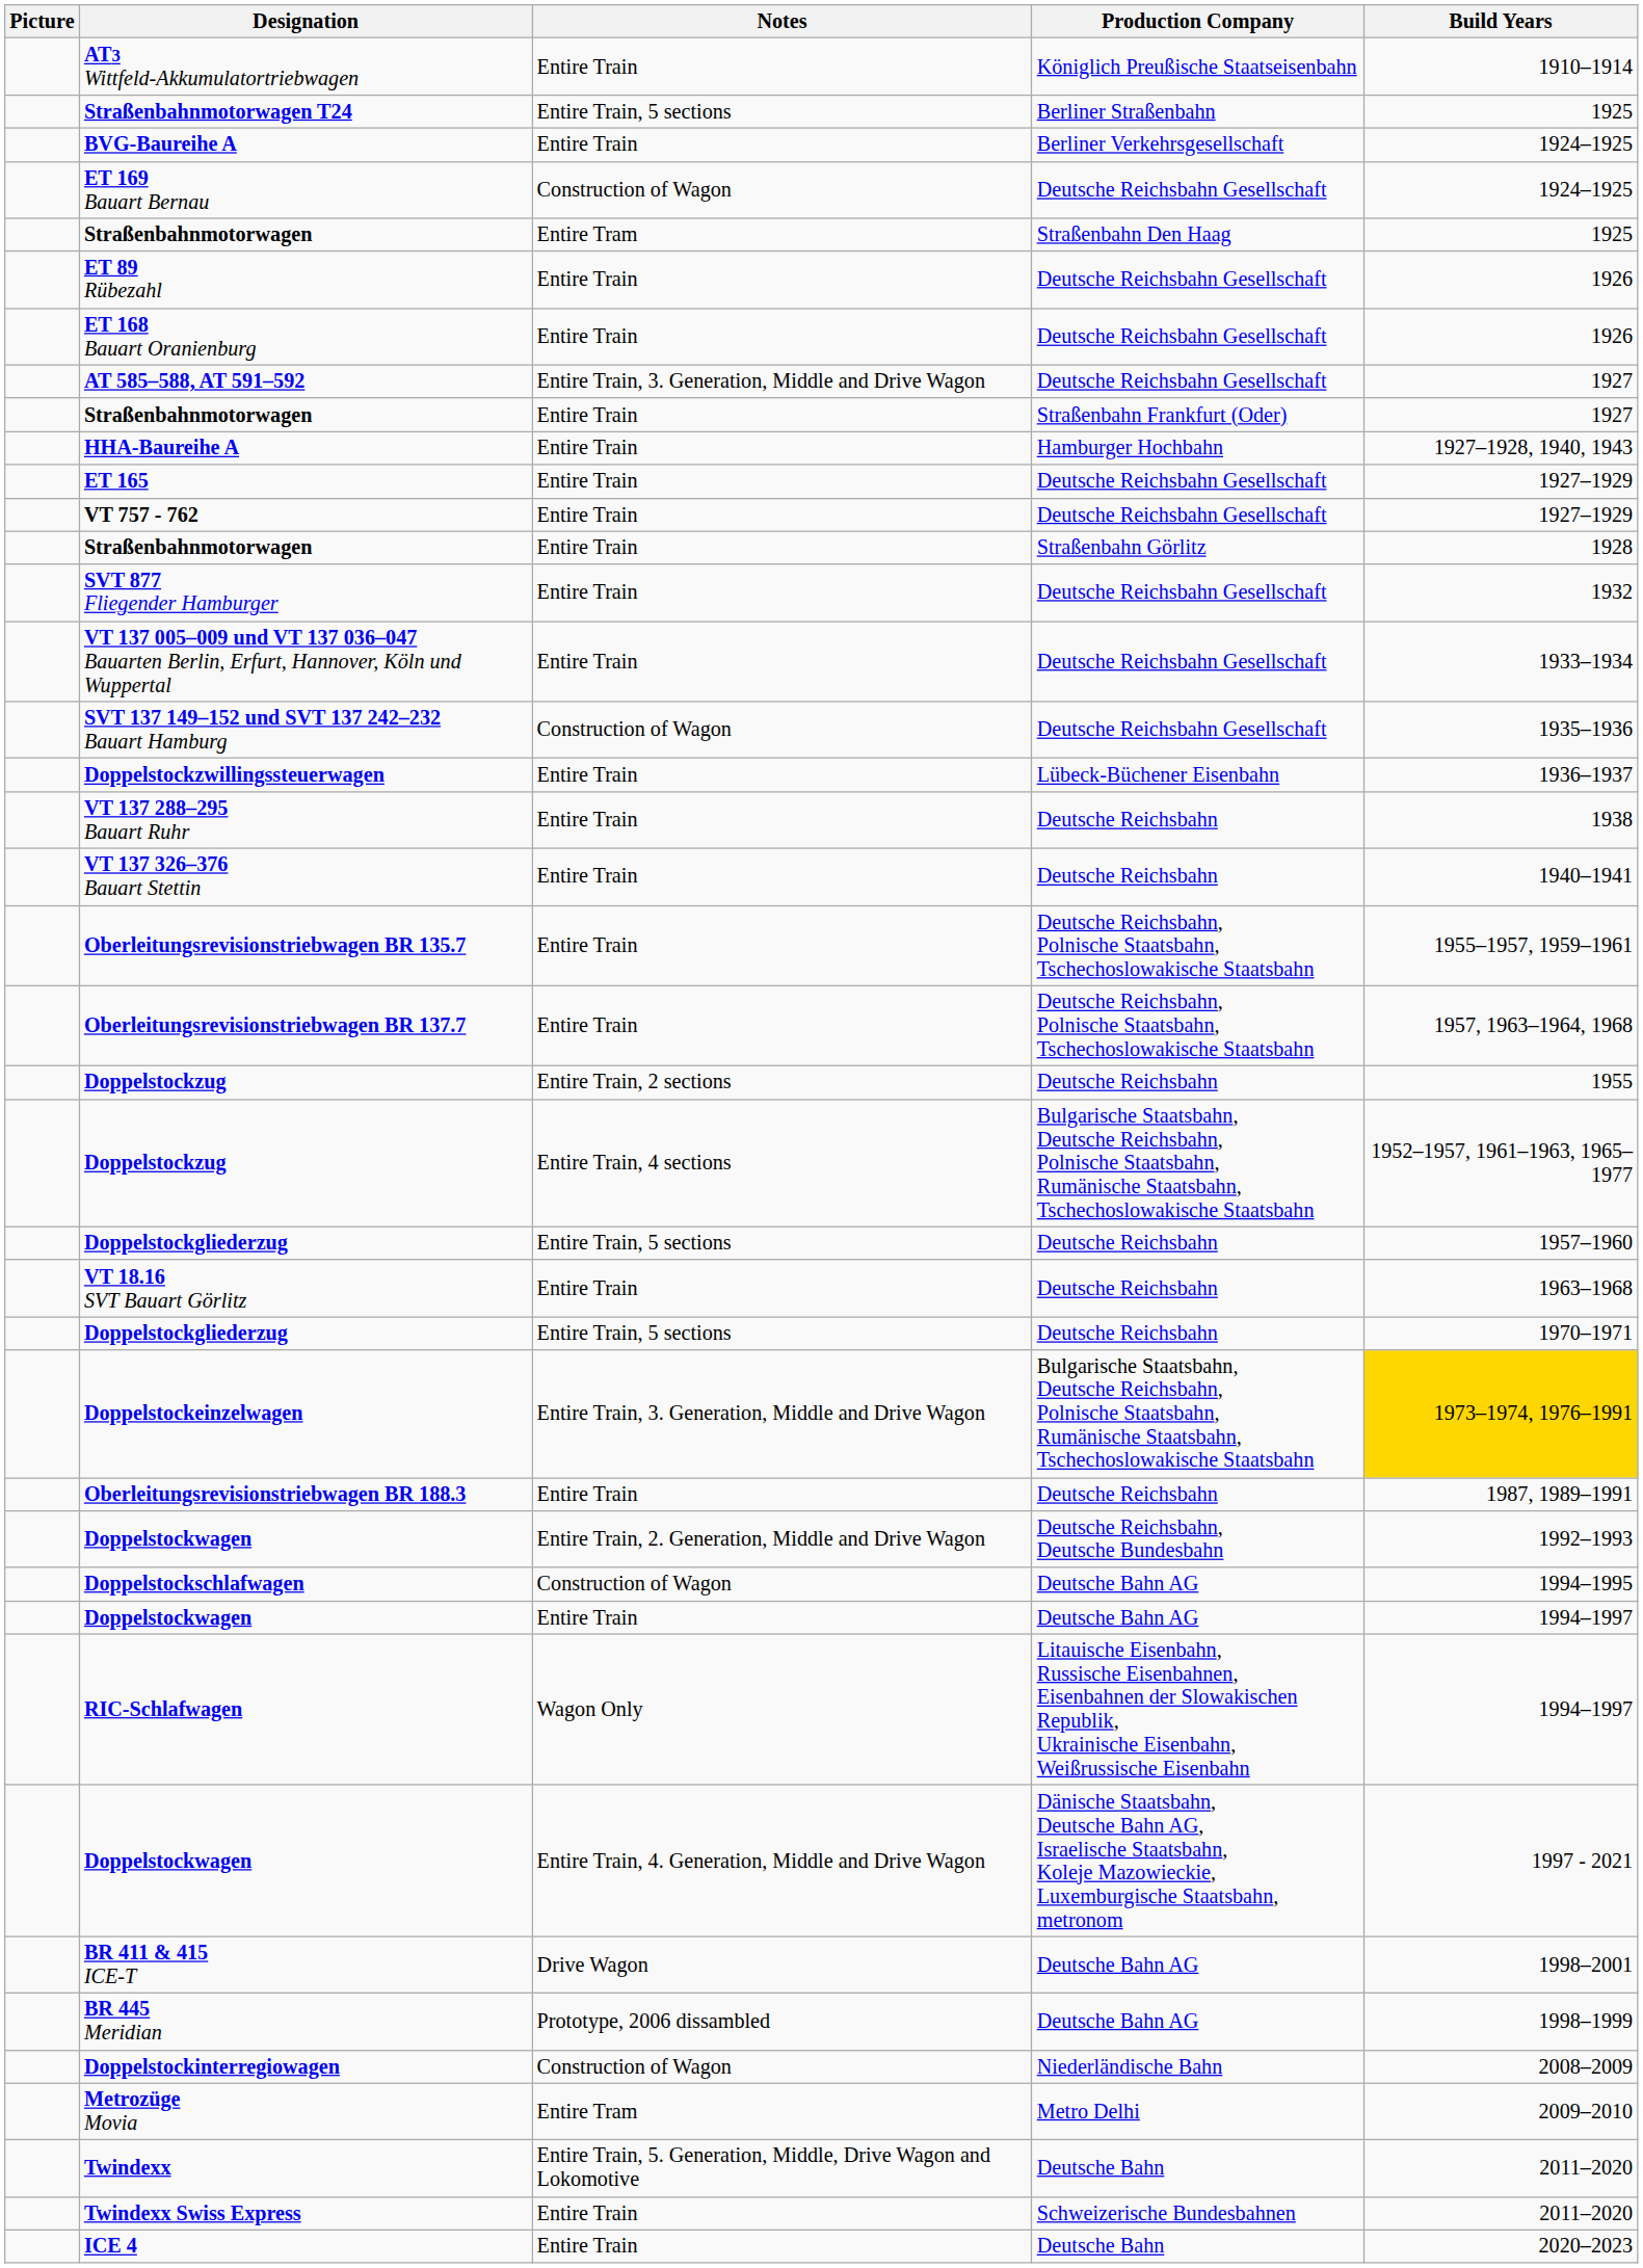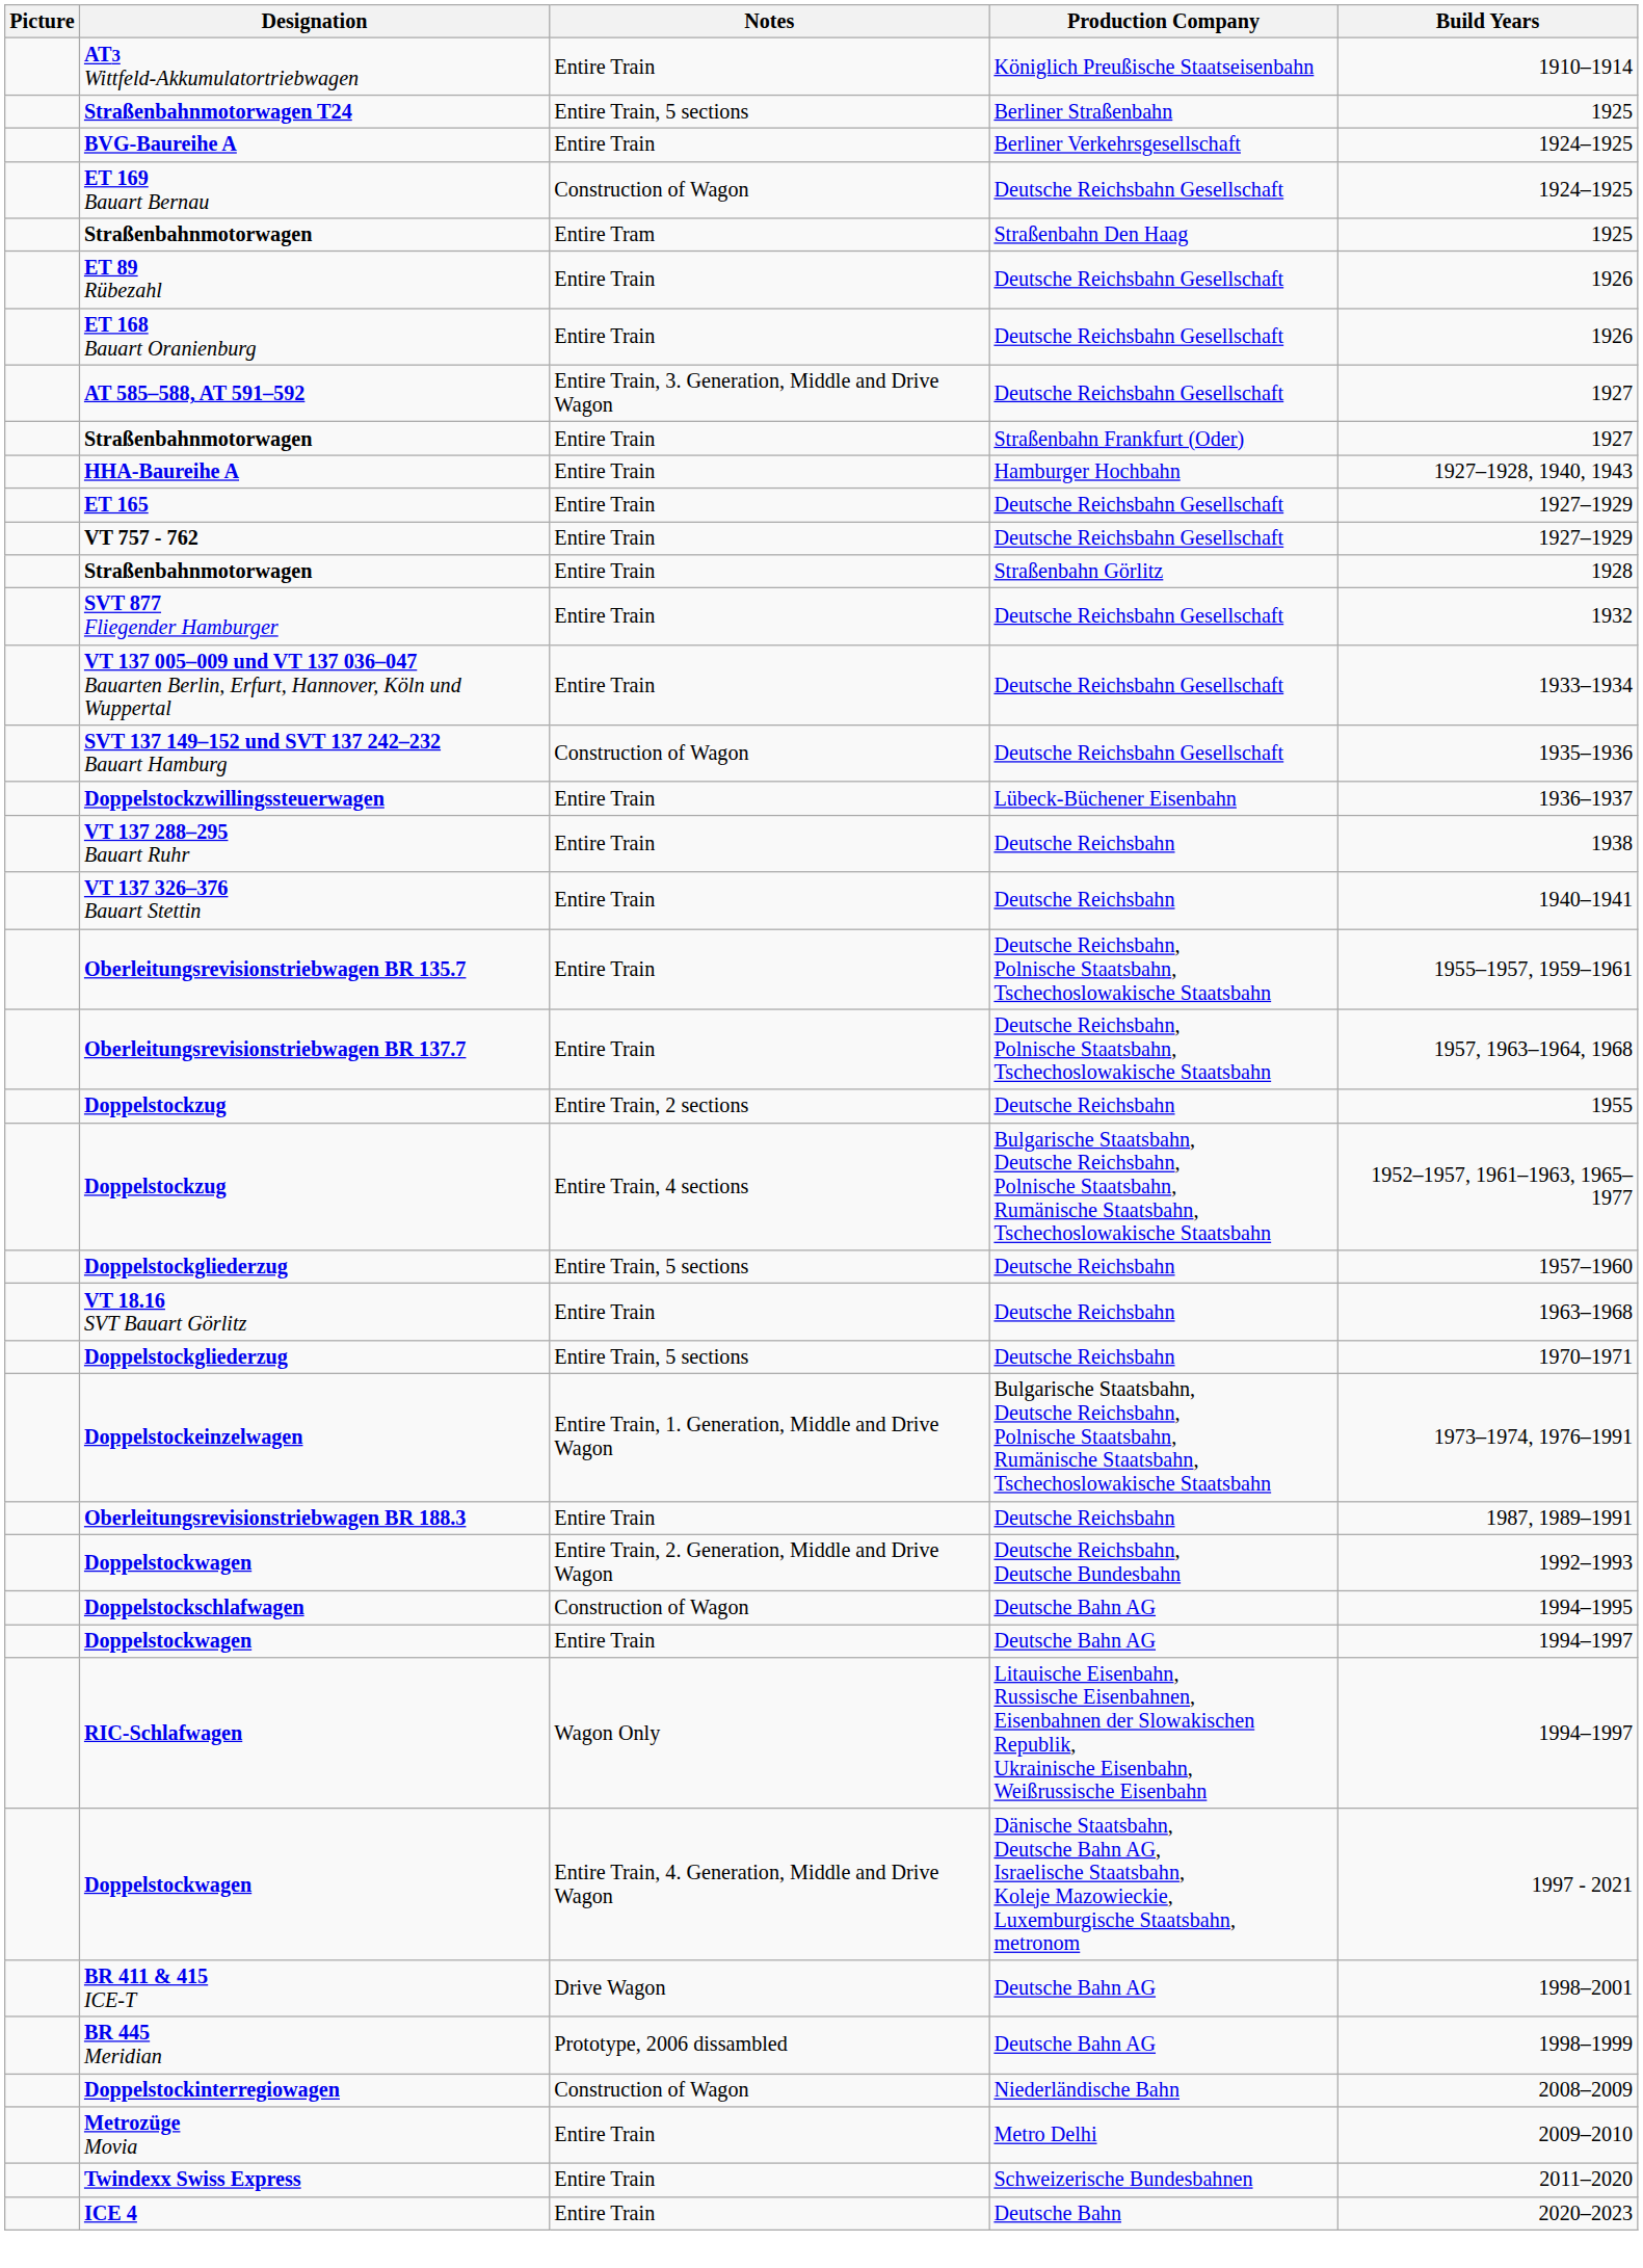Doppelstockeinzelwagen | Notes: Entire Train, 3. Generation, Middle and Drive Wagon -> Entire Train, 1. Generation, Middle and Drive Wagon
Doppelstockeinzelwagen | Build Years: gold background -> no background
Metrozüge Movia | Notes: Entire Tram -> Entire Train
- row: Twindexx | Entire Train, 5. Generation, Middle, Drive Wagon and Lokomotive | Deutsche Bahn | 2011–2020
